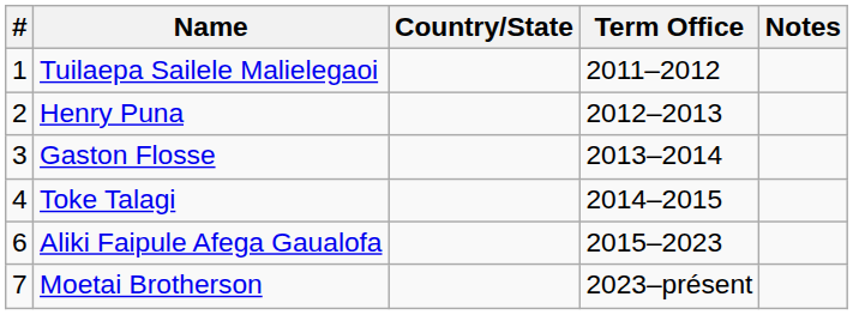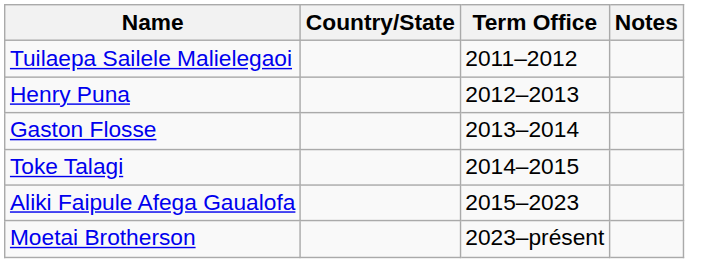- column: # | 1 | 2 | 3 | 4 | 6 | 7
